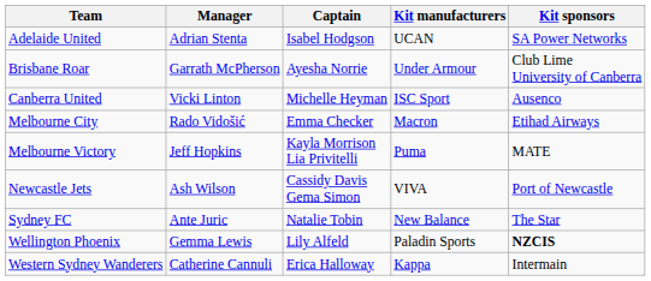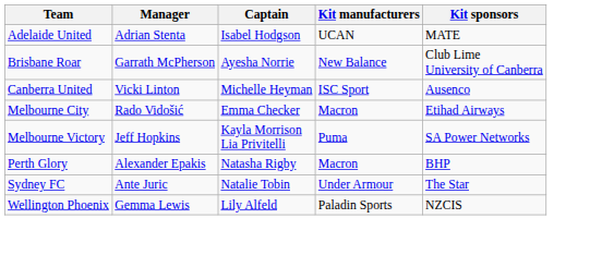Adelaide United | Kit sponsors: SA Power Networks -> MATE
Brisbane Roar | Kit manufacturers: Under Armour -> New Balance
Melbourne Victory | Kit sponsors: MATE -> SA Power Networks
- row: Newcastle Jets | Ash Wilson | Cassidy Davis Gema Simon | VIVA | Port of Newcastle
+ row: Perth Glory | Alexander Epakis | Natasha Rigby | Macron | BHP
Sydney FC | Kit manufacturers: New Balance -> Under Armour
Wellington Phoenix | Kit sponsors: bold -> normal
- row: Western Sydney Wanderers | Catherine Cannuli | Erica Halloway | Kappa | Intermain
